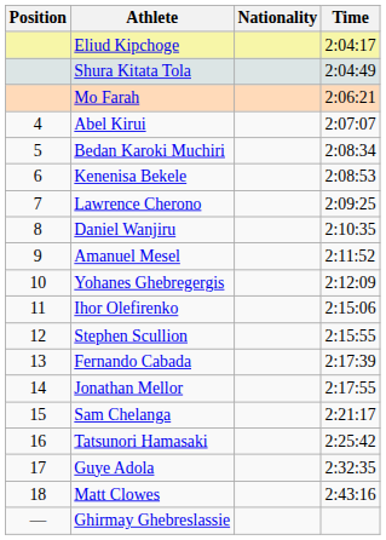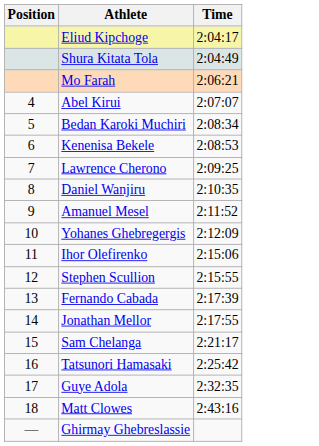- column: Nationality
